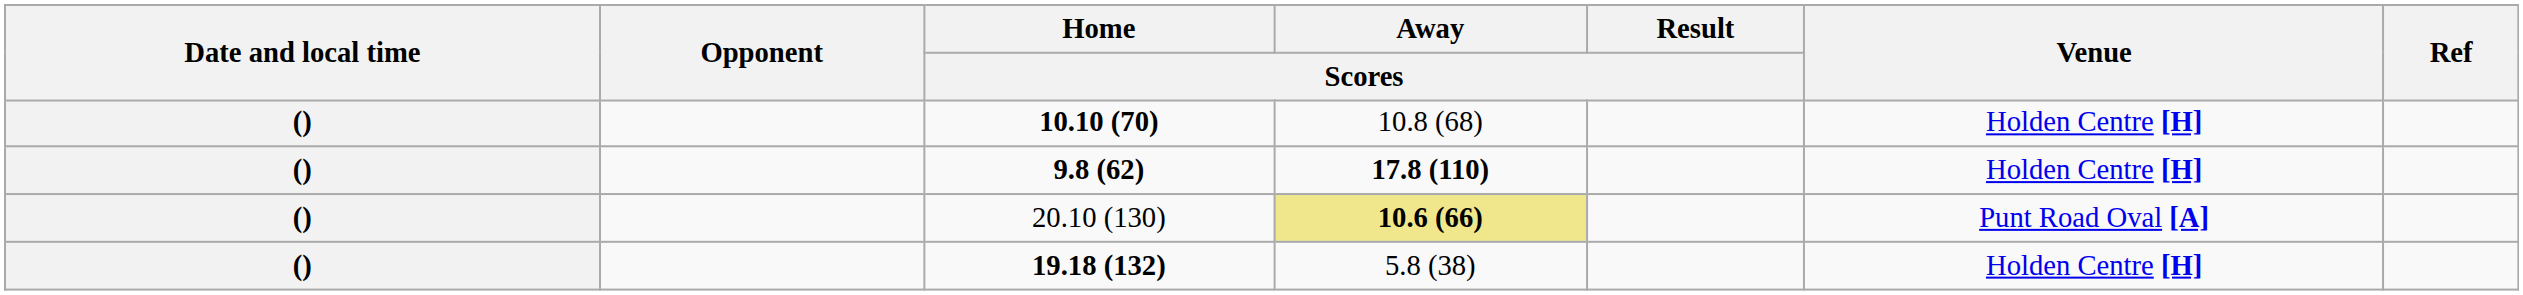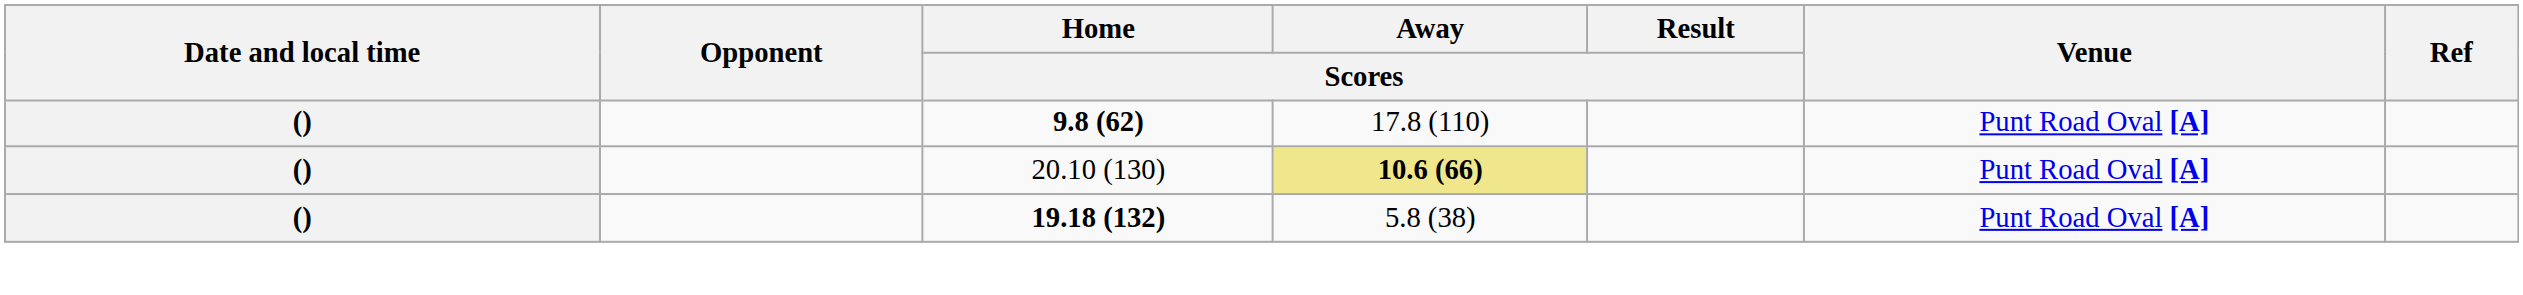- row: () | 10.10 (70) | 10.8 (68) | Holden Centre [H]
9.8 (62) | Away / Scores: bold -> normal
9.8 (62) | Venue: Holden Centre [H] -> Punt Road Oval [A]
19.18 (132) | Venue: Holden Centre [H] -> Punt Road Oval [A]
